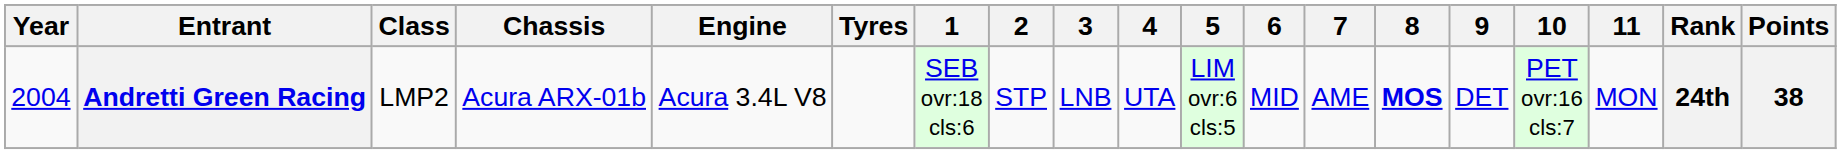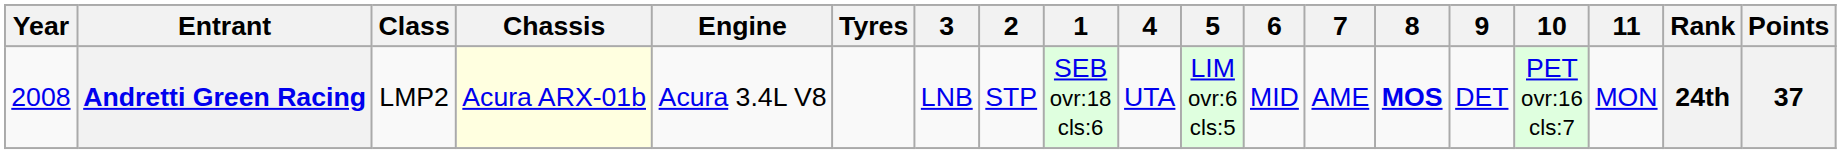columns swapped: 1 <-> 3
Andretti Green Racing | Year: 2004 -> 2008
Andretti Green Racing | Chassis: no background -> lightyellow background
Andretti Green Racing | Points: 38 -> 37
